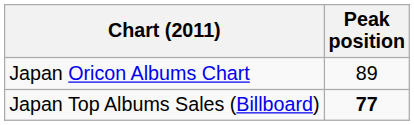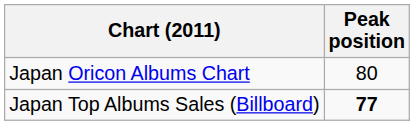Japan Oricon Albums Chart | Peak position: 89 -> 80
